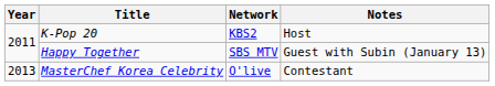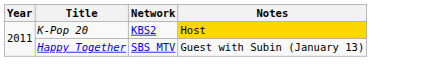K-Pop 20 | Notes: no background -> gold background
- row: 2013 | MasterChef Korea Celebrity | O'live | Contestant
